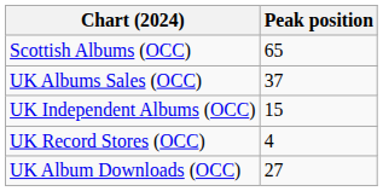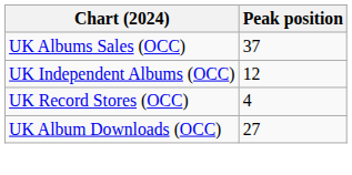- row: Scottish Albums (OCC) | 65
UK Independent Albums (OCC) | Peak position: 15 -> 12
